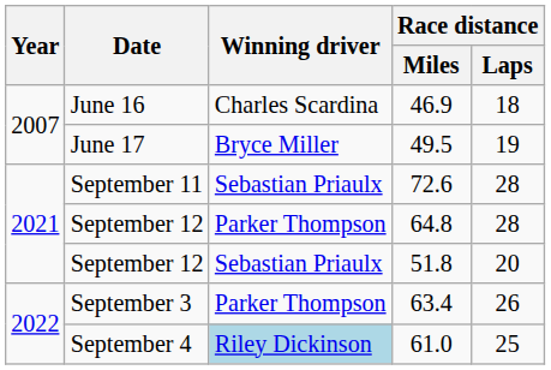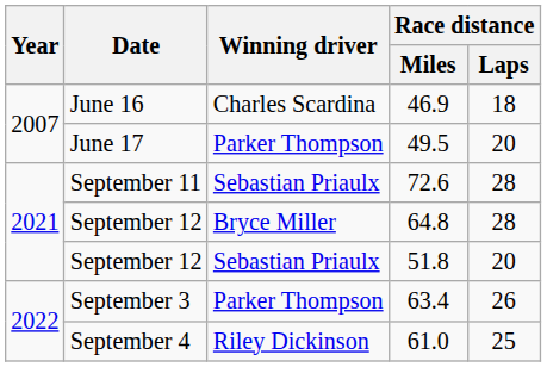49.5 | Winning driver: Bryce Miller -> Parker Thompson
49.5 | Race distance / Laps: 19 -> 20
64.8 | Winning driver: Parker Thompson -> Bryce Miller
61.0 | Winning driver: lightblue background -> no background
